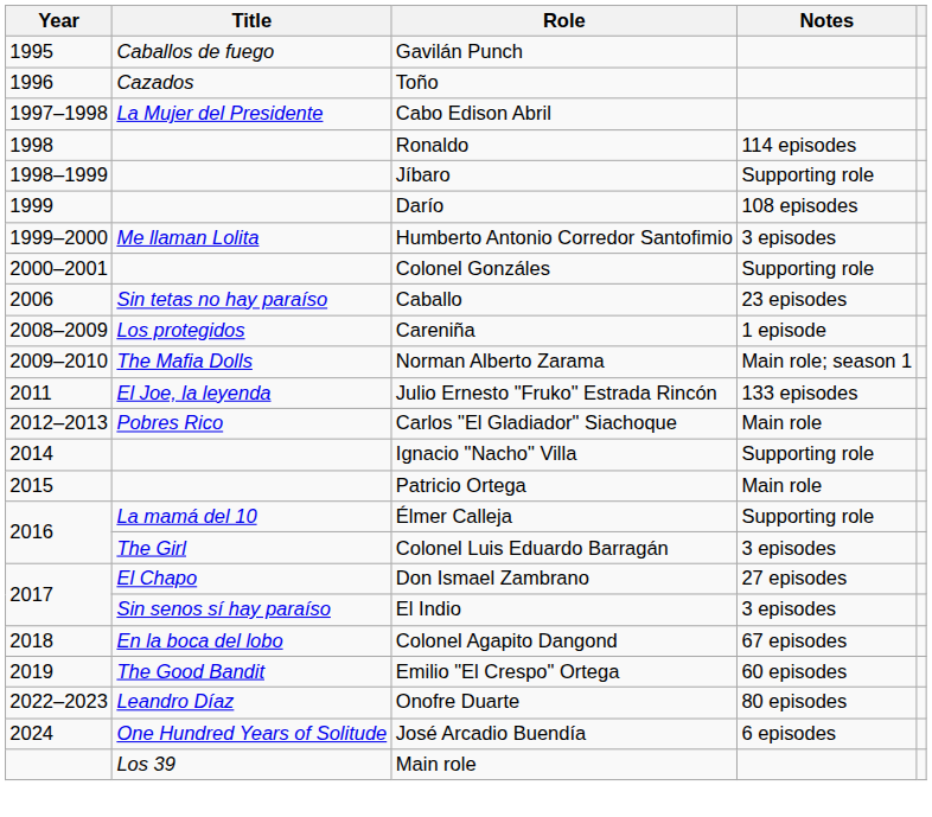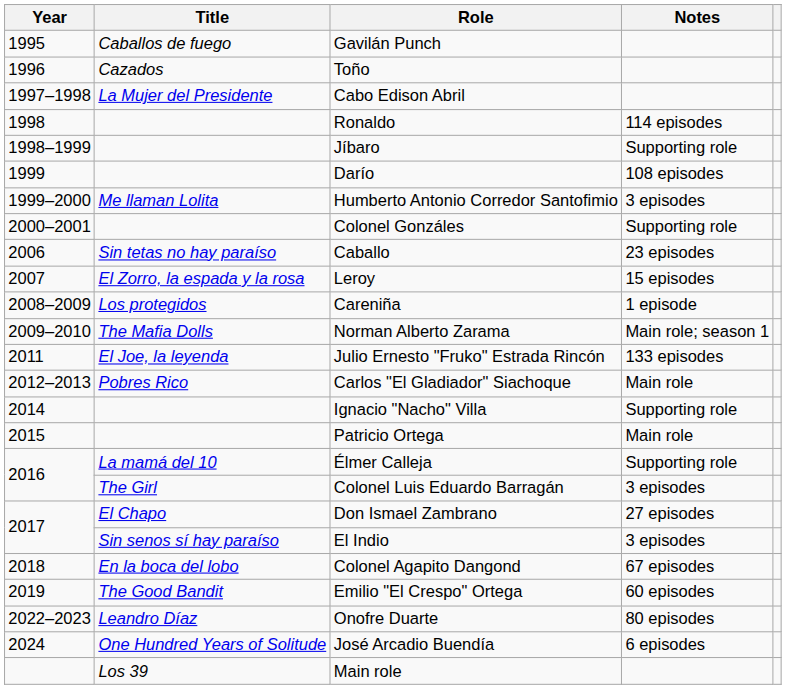+ row: 2007 | El Zorro, la espada y la rosa | Leroy | 15 episodes
